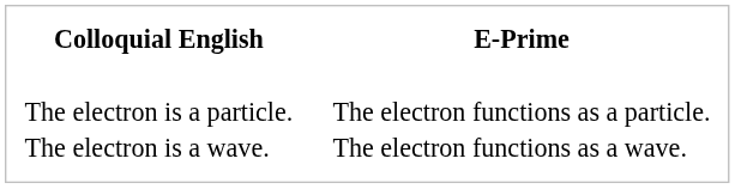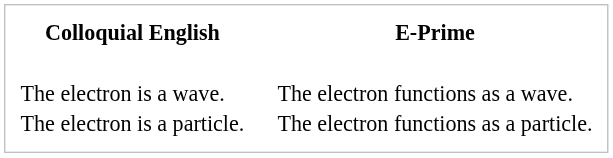rows swapped: The electron is a particle. <-> The electron is a wave.
